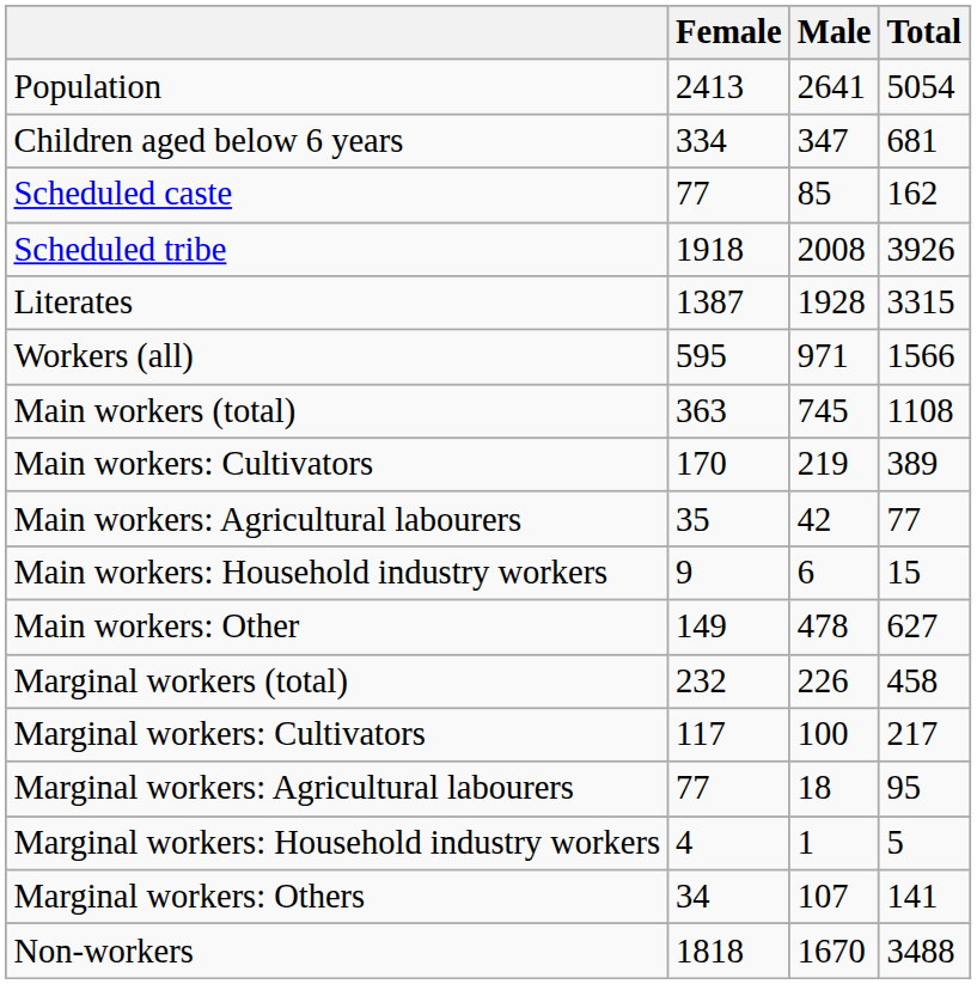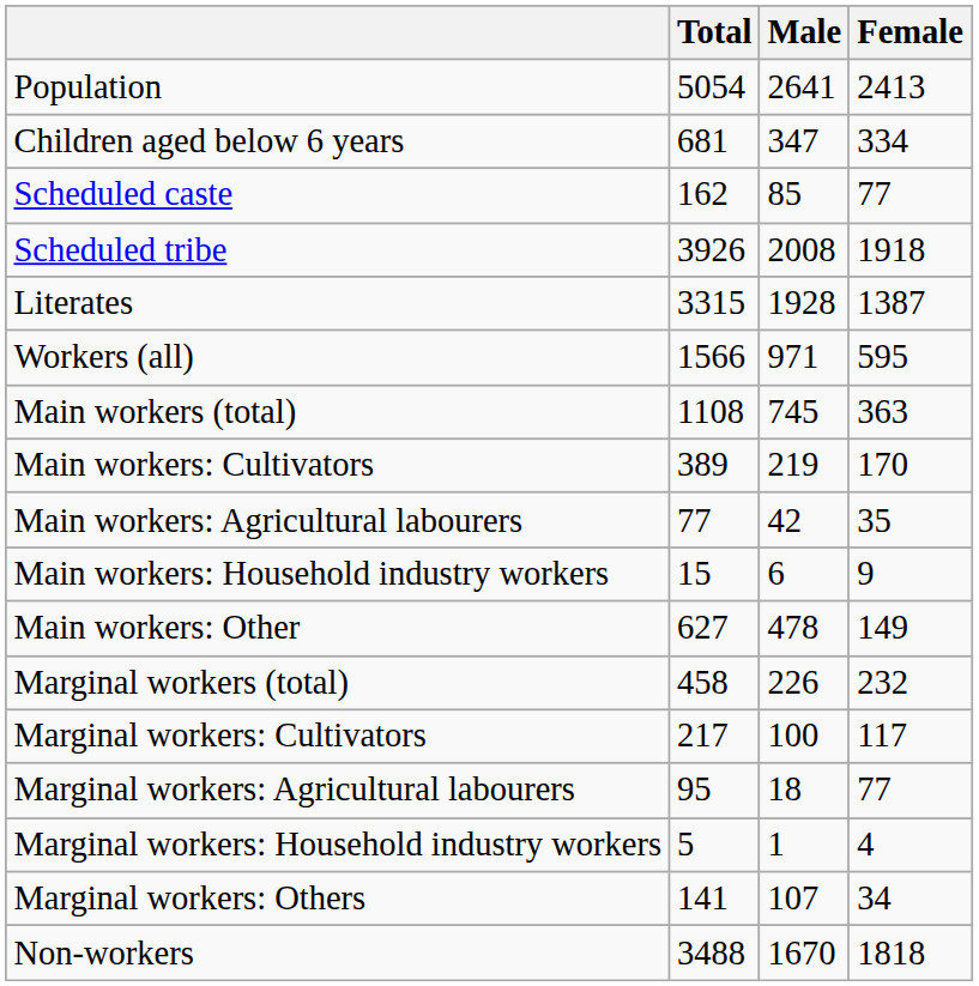columns swapped: Total <-> Female
